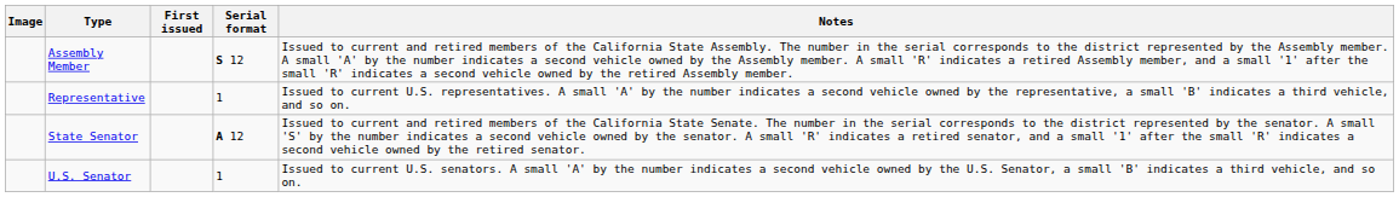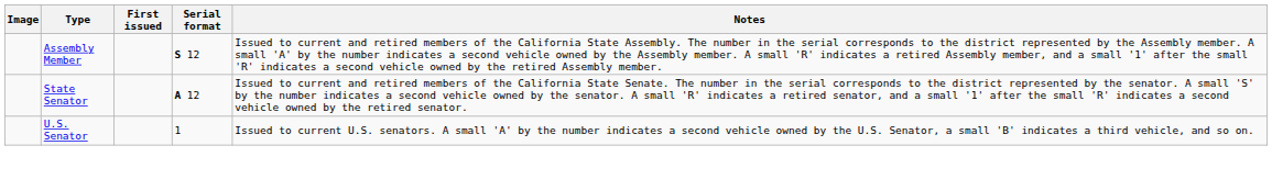- row: Representative | 1 | Issued to current U.S. representatives. A small 'A' by the number indicates a second vehicle owned by the representative, a small 'B' indicates a third vehicle, and so on.
